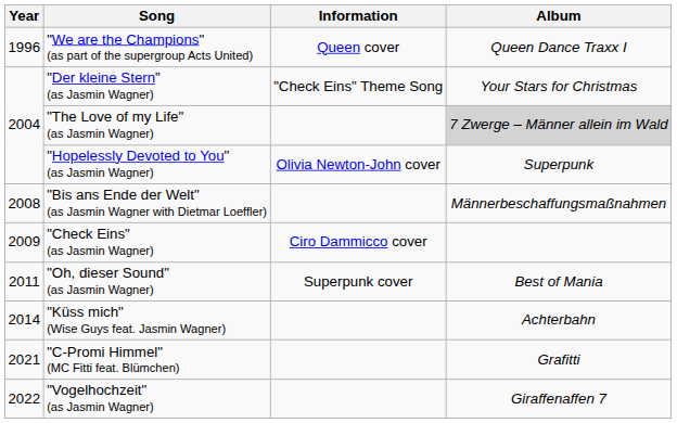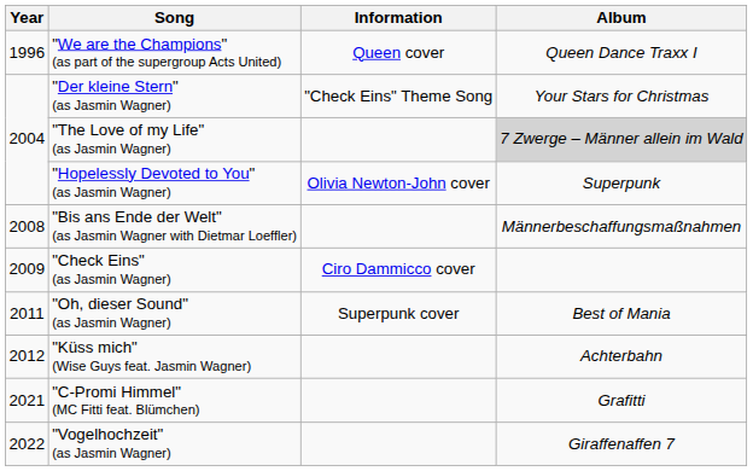"Küss mich" (Wise Guys feat. Jasmin Wagner) | Year: 2014 -> 2012
